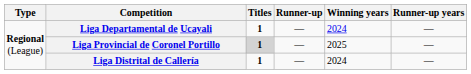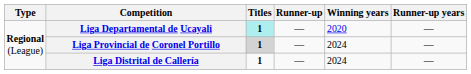Liga Departamental de Ucayali | Titles: no background -> paleturquoise background
Liga Departamental de Ucayali | Winning years: 2024 -> 2020
Liga Provincial de Coronel Portillo | Winning years: 2025 -> 2024
